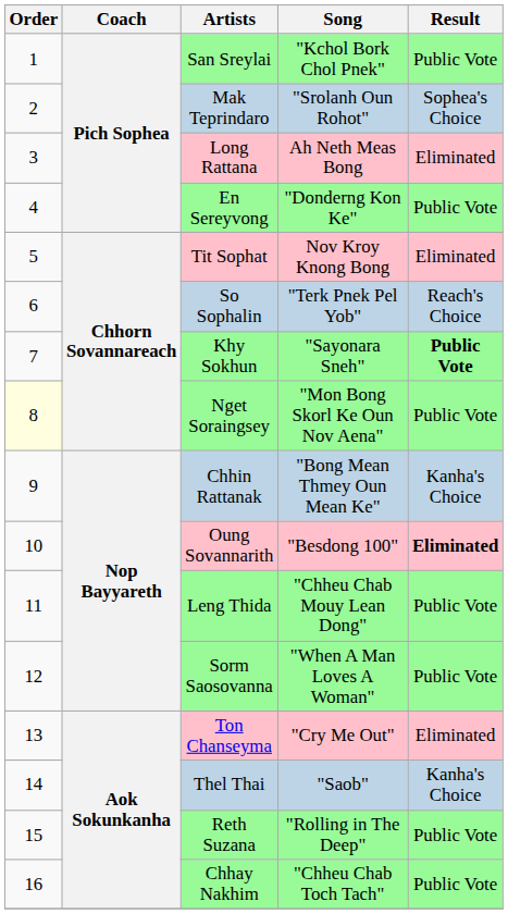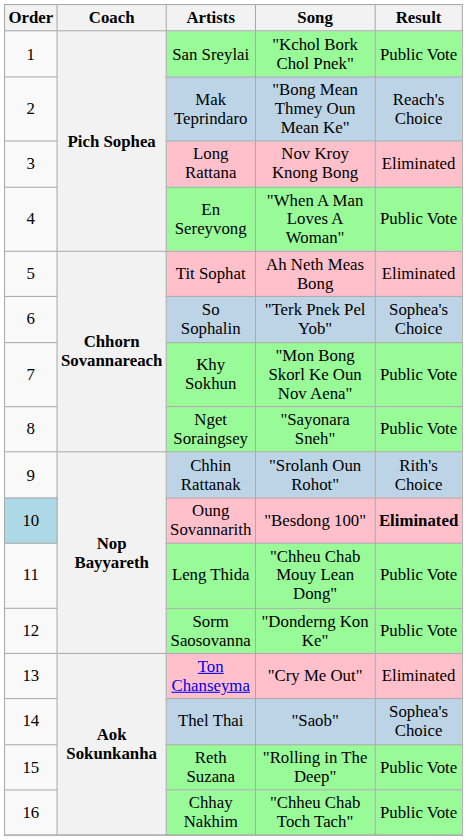Mak Teprindaro | Song: "Srolanh Oun Rohot" -> "Bong Mean Thmey Oun Mean Ke"
Mak Teprindaro | Result: Sophea's Choice -> Reach's Choice
Long Rattana | Song: Ah Neth Meas Bong -> Nov Kroy Knong Bong
En Sereyvong | Song: "Donderng Kon Ke" -> "When A Man Loves A Woman"
Tit Sophat | Song: Nov Kroy Knong Bong -> Ah Neth Meas Bong
So Sophalin | Result: Reach's Choice -> Sophea's Choice
Khy Sokhun | Song: "Sayonara Sneh" -> "Mon Bong Skorl Ke Oun Nov Aena"
Khy Sokhun | Result: bold -> normal
Nget Soraingsey | Order: lightyellow background -> no background
Nget Soraingsey | Song: "Mon Bong Skorl Ke Oun Nov Aena" -> "Sayonara Sneh"
Chhin Rattanak | Song: "Bong Mean Thmey Oun Mean Ke" -> "Srolanh Oun Rohot"
Chhin Rattanak | Result: Kanha's Choice -> Rith's Choice
Oung Sovannarith | Order: no background -> lightblue background
Sorm Saosovanna | Song: "When A Man Loves A Woman" -> "Donderng Kon Ke"
Thel Thai | Result: Kanha's Choice -> Sophea's Choice
